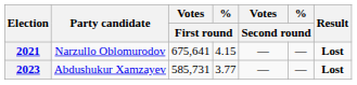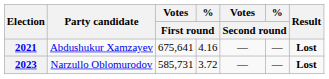2021 | Party candidate: Narzullo Oblomurodov -> Abdushukur Xamzayev
2021 | % / First round: 4.15 -> 4.16
2023 | Party candidate: Abdushukur Xamzayev -> Narzullo Oblomurodov
2023 | % / First round: 3.77 -> 3.72
